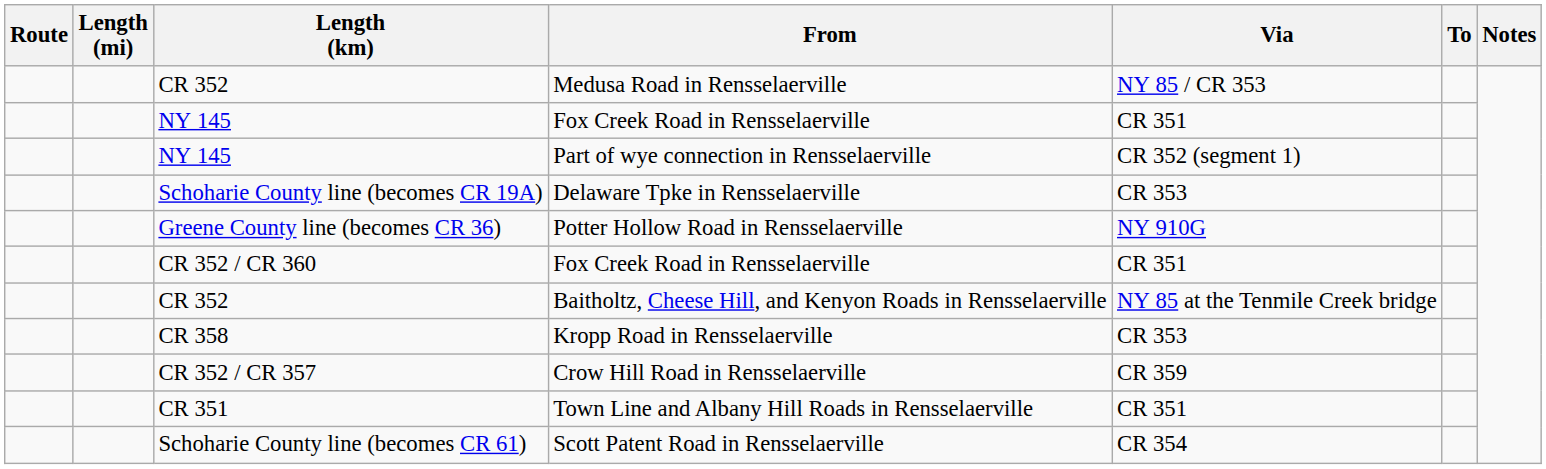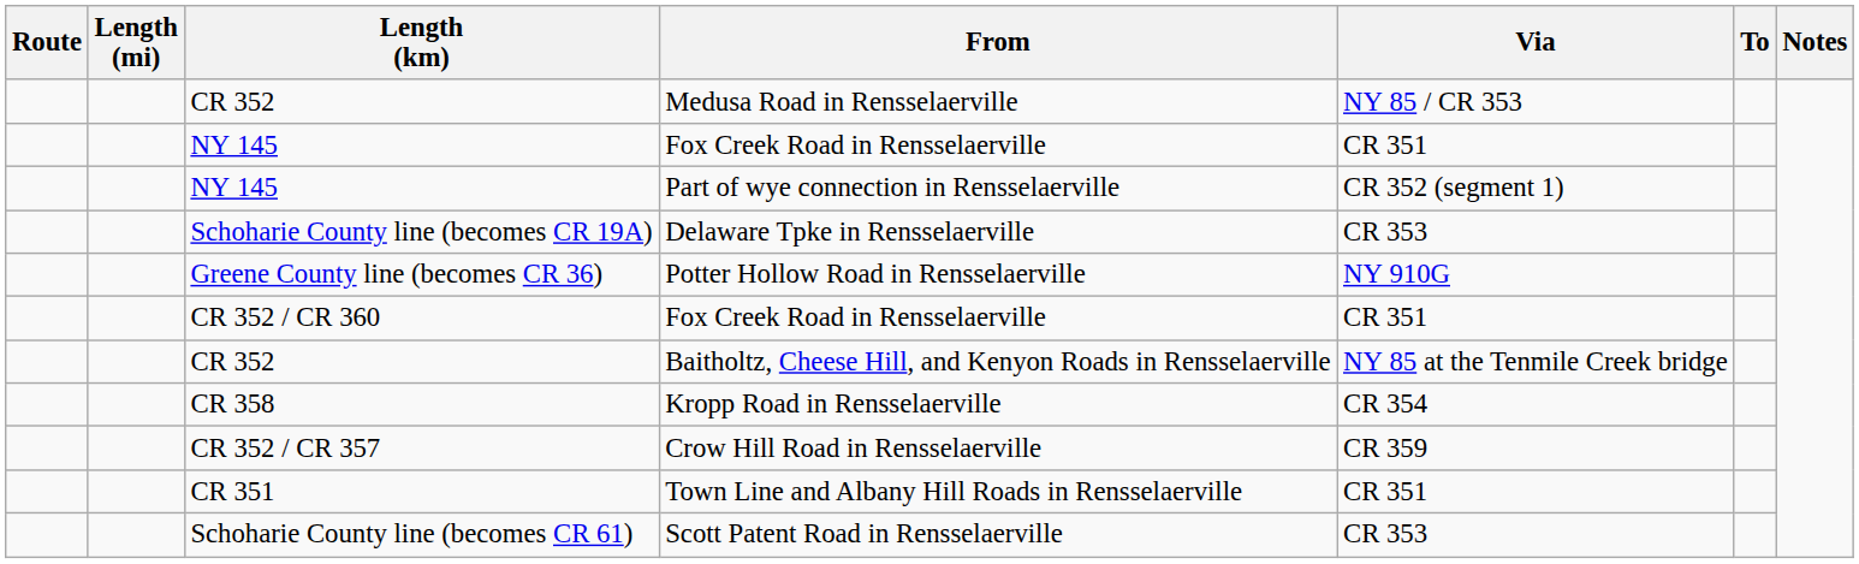Kropp Road in Rensselaerville | Via: CR 353 -> CR 354
Scott Patent Road in Rensselaerville | Via: CR 354 -> CR 353
